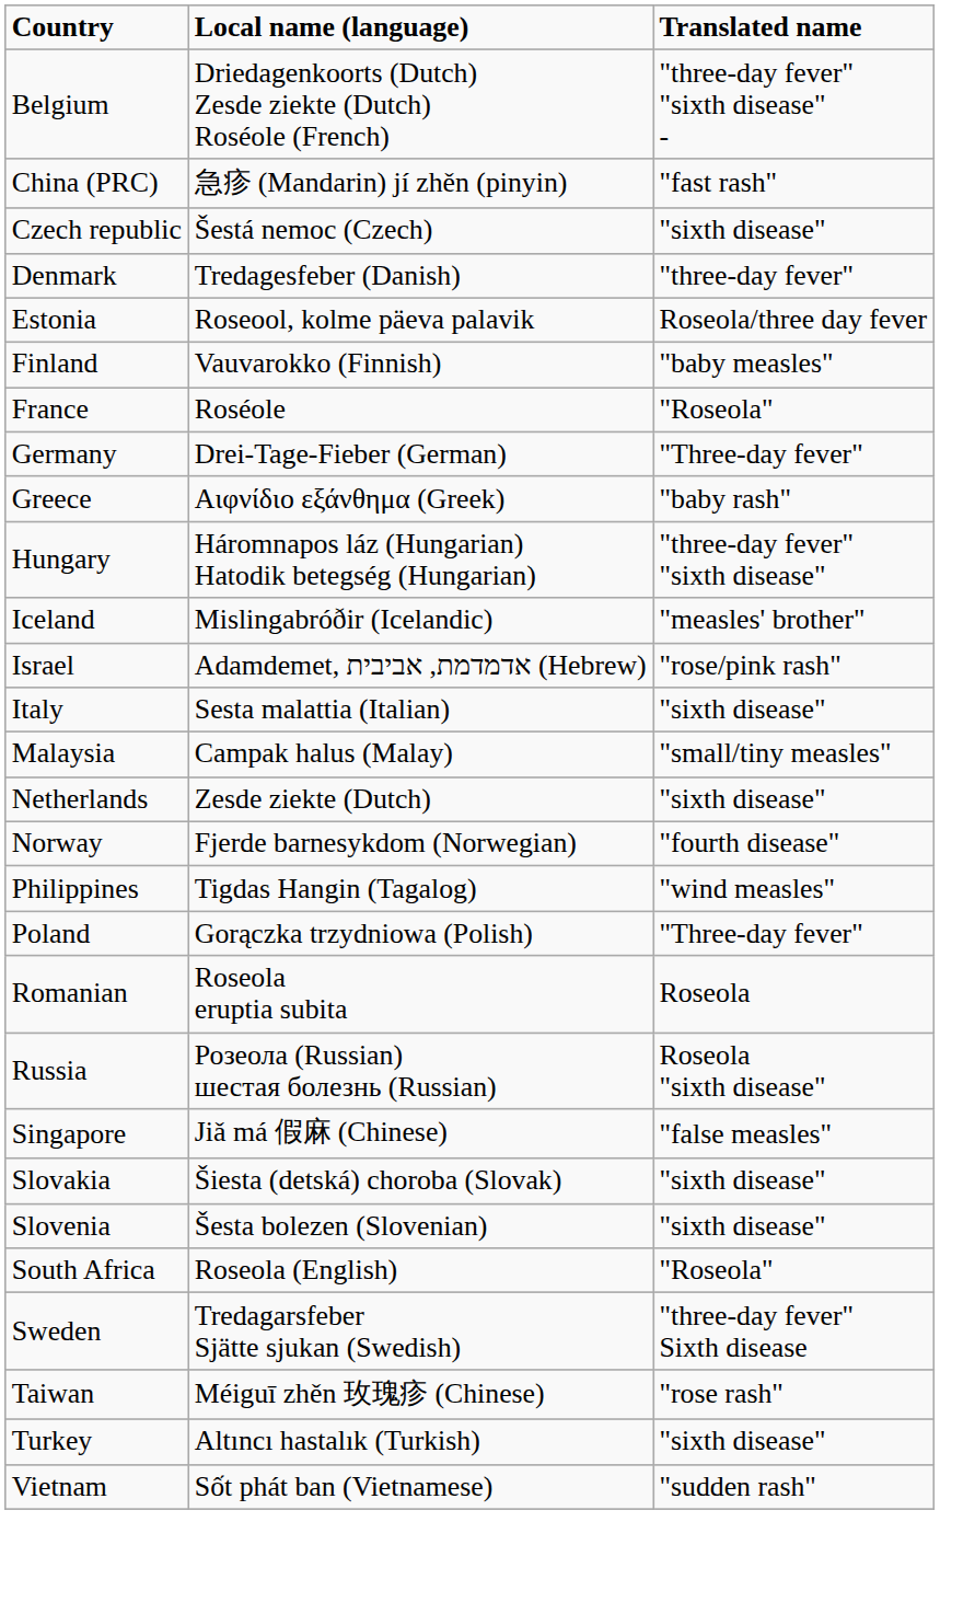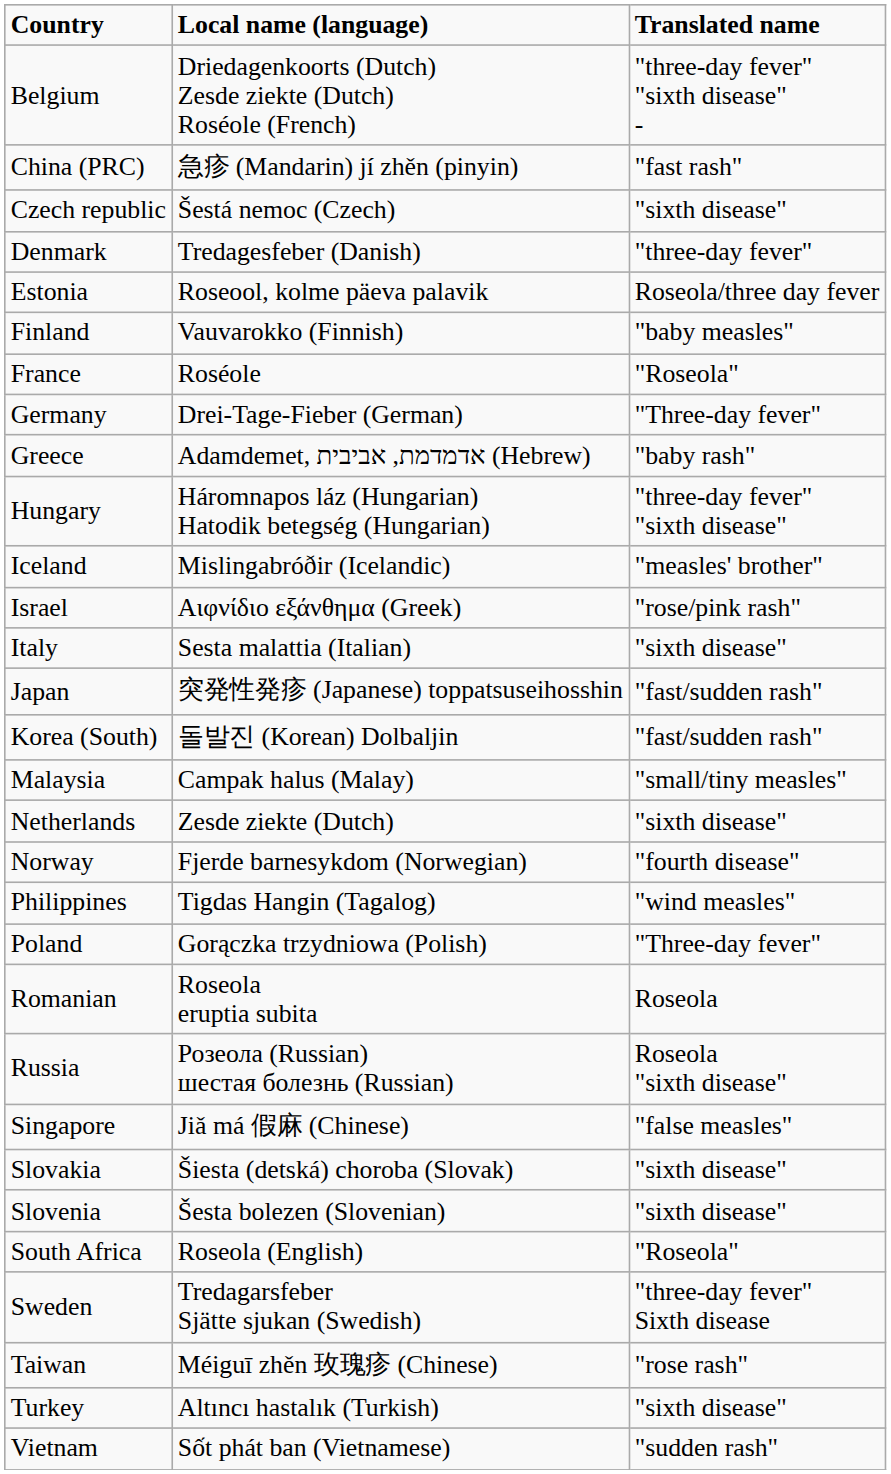Greece | Local name (language): Αιφνίδιο εξάνθημα (Greek) -> Adamdemet, אדמדמת, אביבית (Hebrew)
Israel | Local name (language): Adamdemet, אדמדמת, אביבית (Hebrew) -> Αιφνίδιο εξάνθημα (Greek)
+ row: Japan | 突発性発疹 (Japanese) toppatsuseihosshin | "fast/sudden rash"
+ row: Korea (South) | 돌발진 (Korean) Dolbaljin | "fast/sudden rash"
